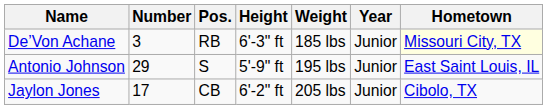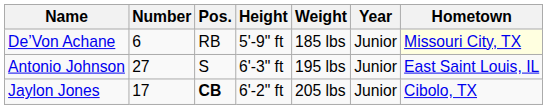De’Von Achane | Number: 3 -> 6
De’Von Achane | Height: 6'-3" ft -> 5'-9" ft
Antonio Johnson | Number: 29 -> 27
Antonio Johnson | Height: 5'-9" ft -> 6'-3" ft
Jaylon Jones | Pos.: normal -> bold
